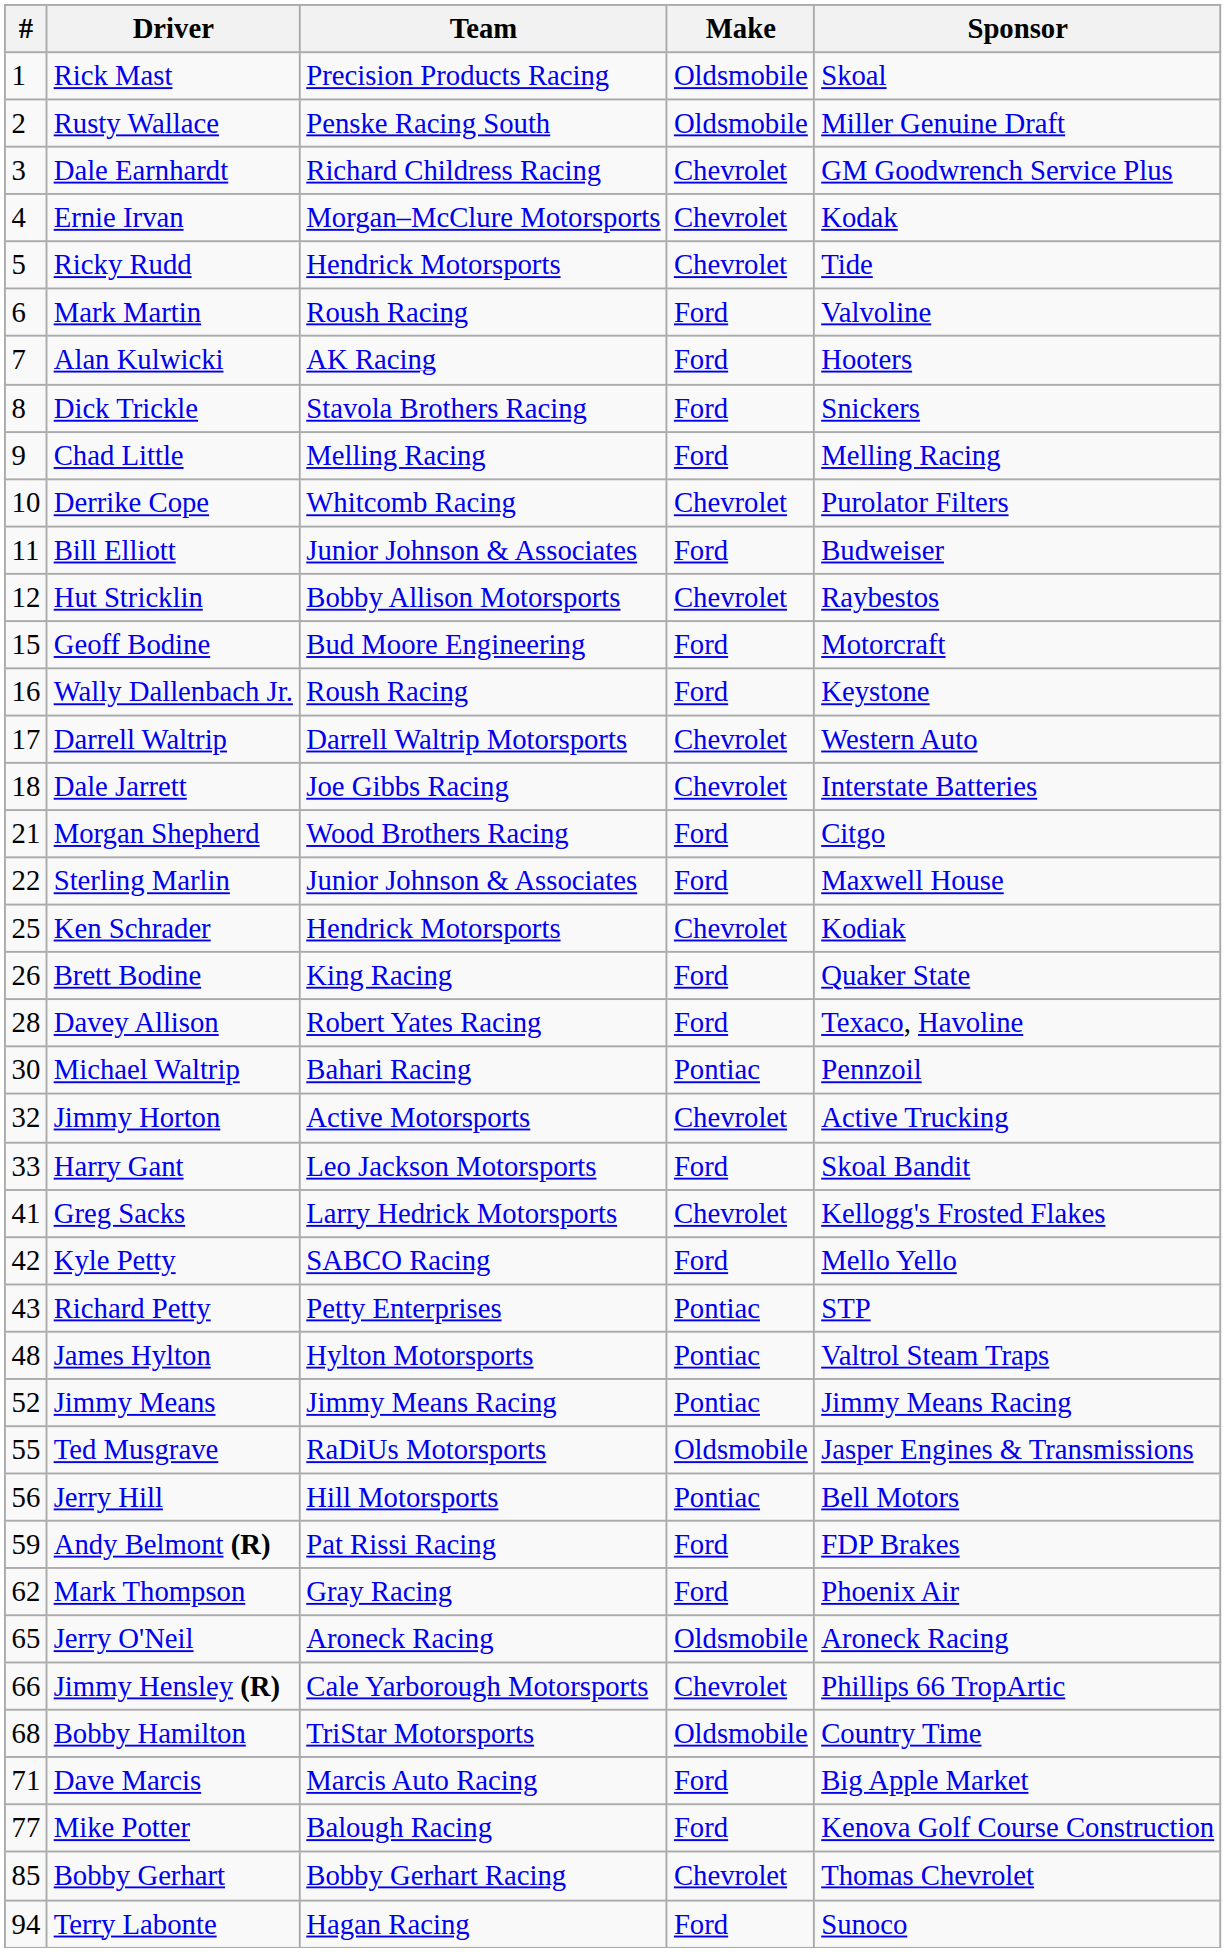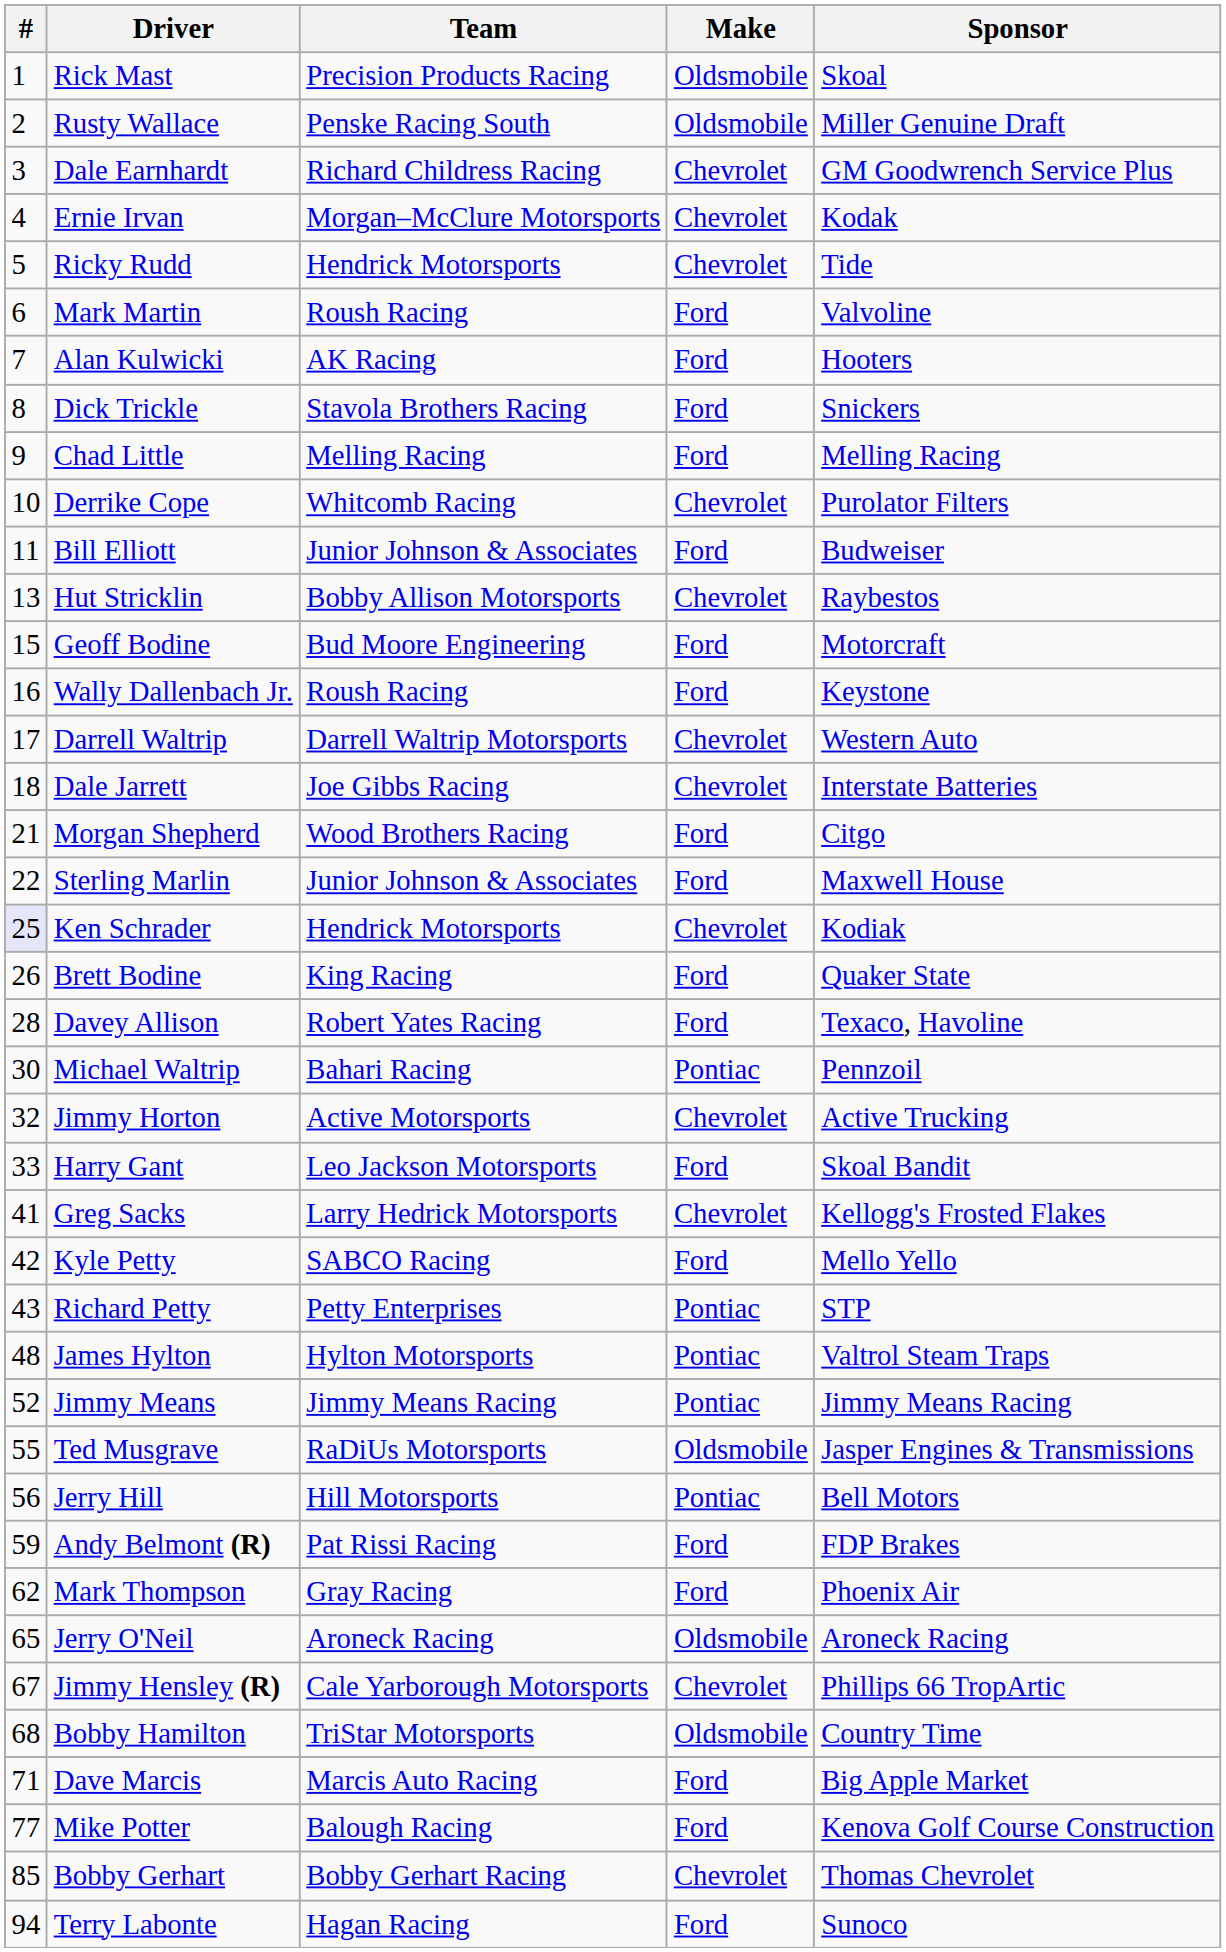Hut Stricklin | #: 12 -> 13
Ken Schrader | #: no background -> lavender background
Jimmy Hensley (R) | #: 66 -> 67
